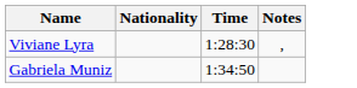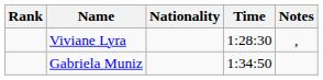+ column: Rank
